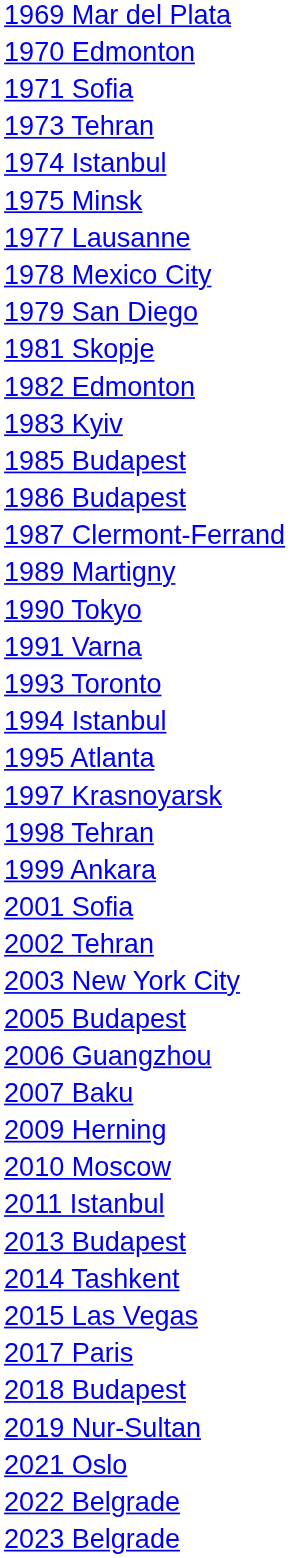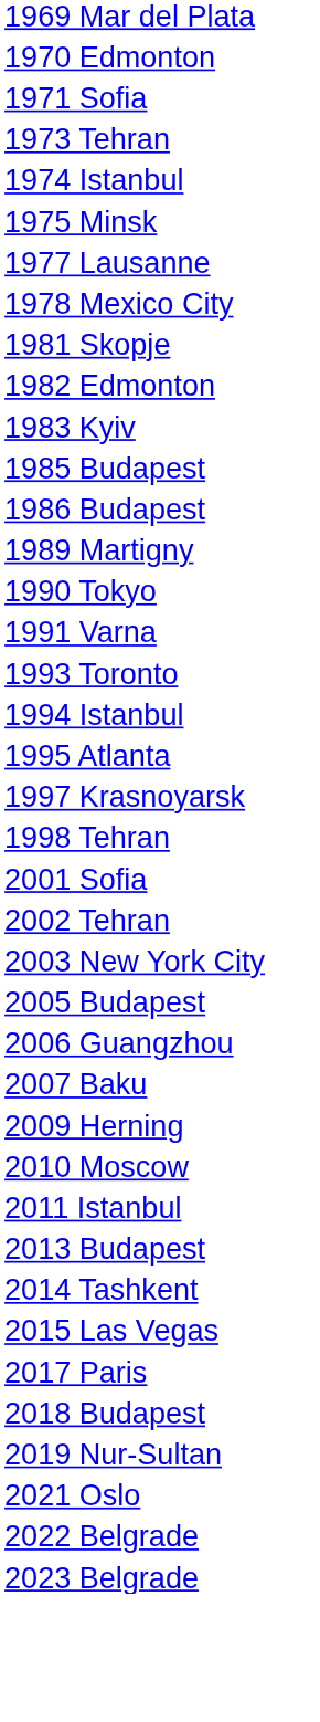- row: 1979 San Diego
- row: 1987 Clermont-Ferrand
- row: 1999 Ankara
